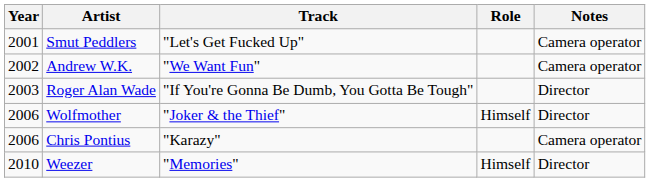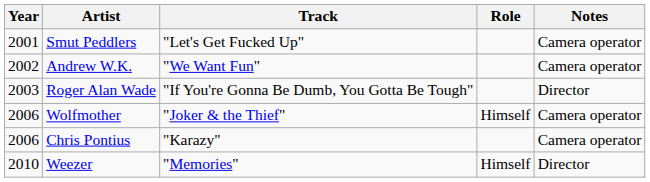Wolfmother | Notes: Director -> Camera operator
